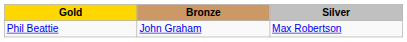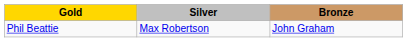columns swapped: Silver <-> Bronze
